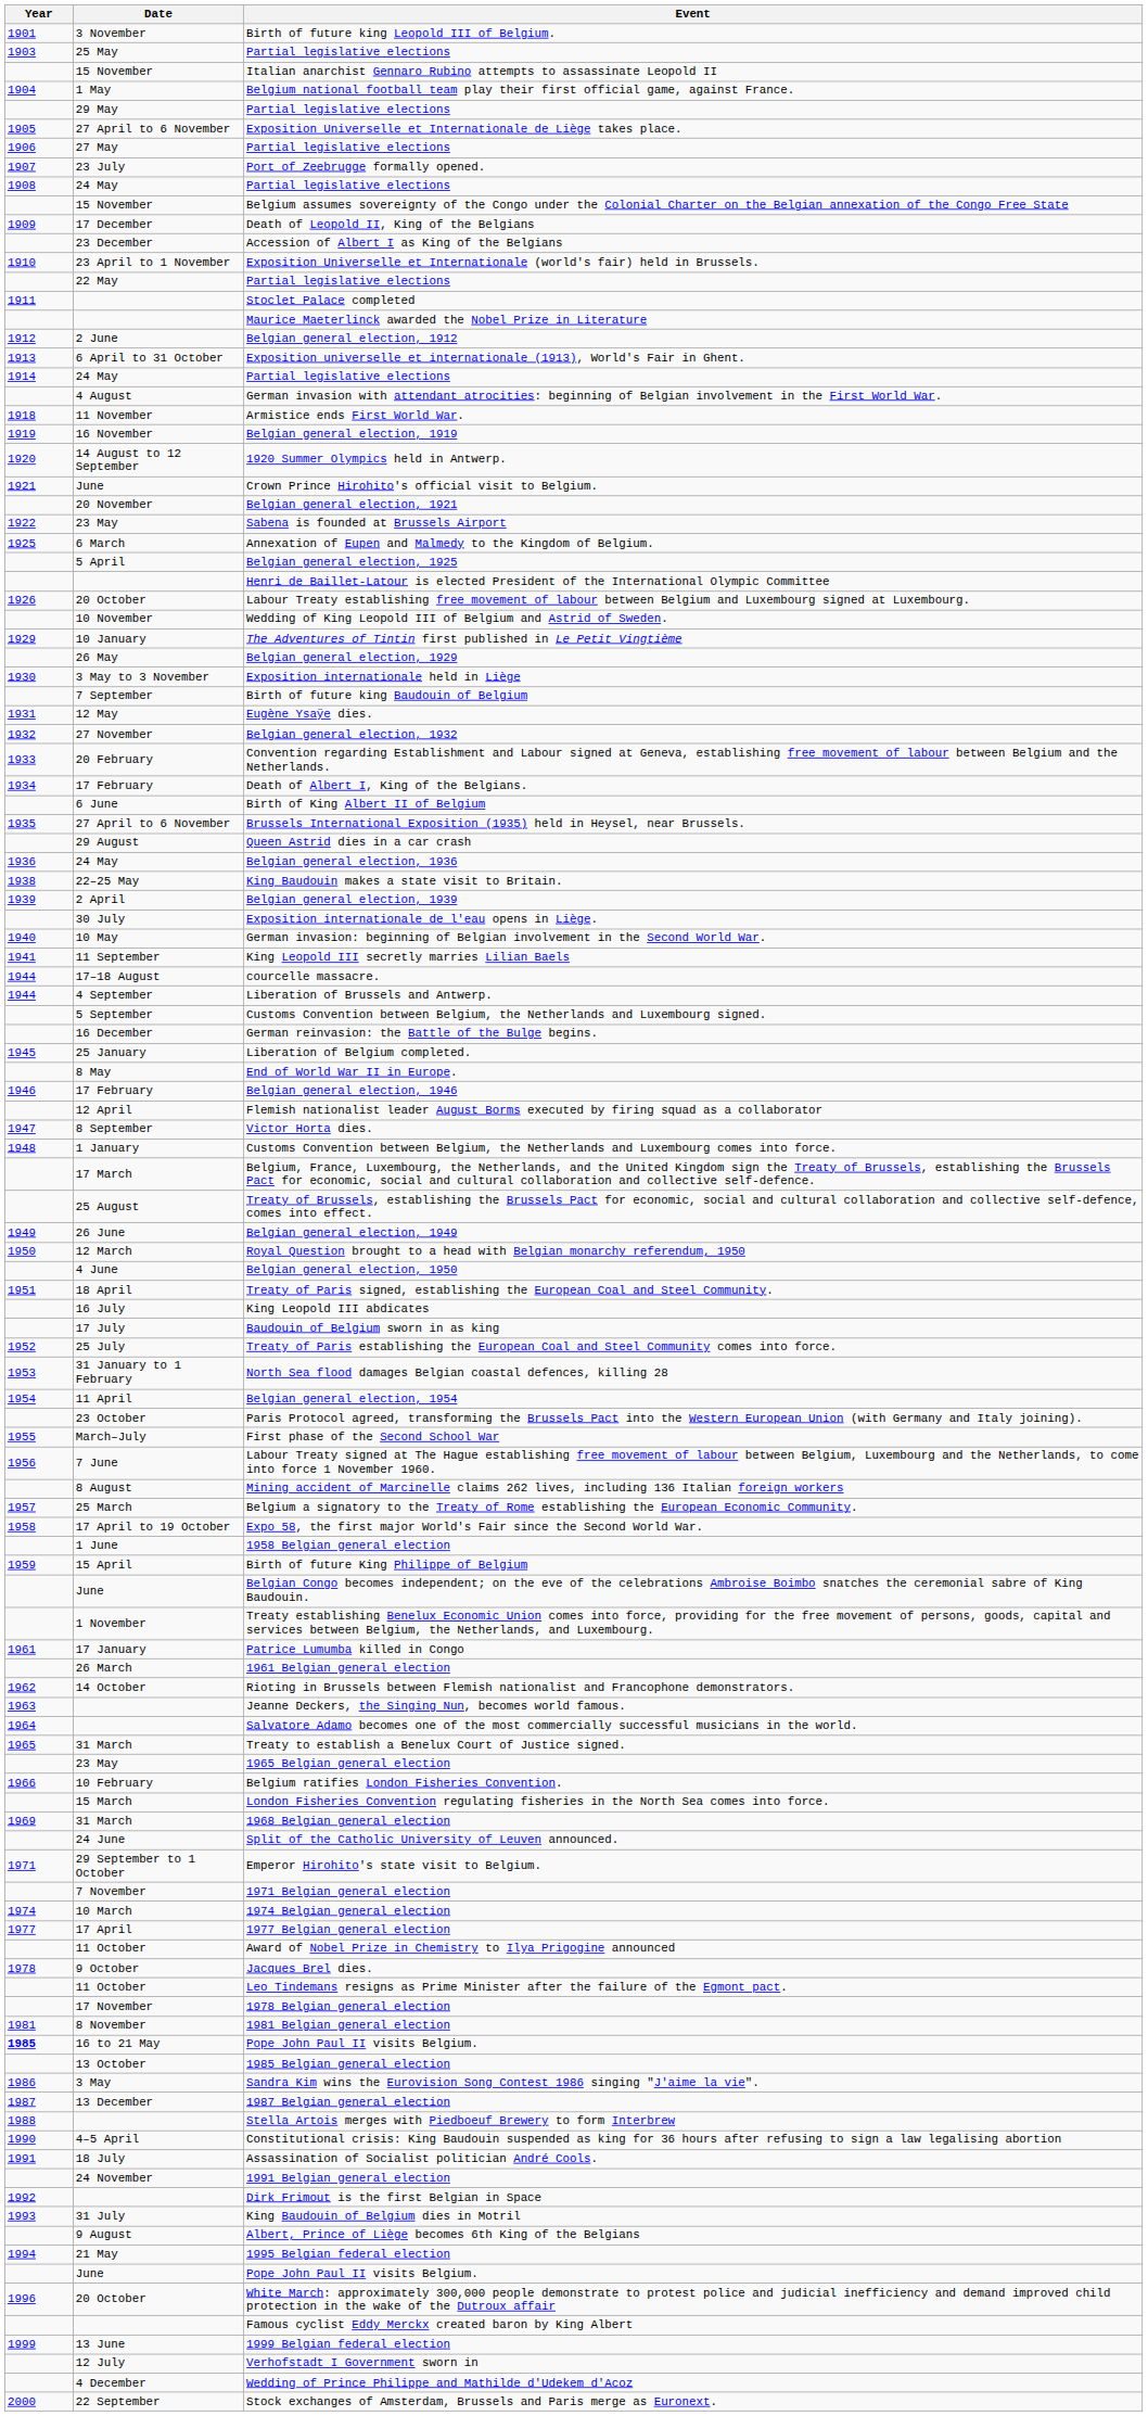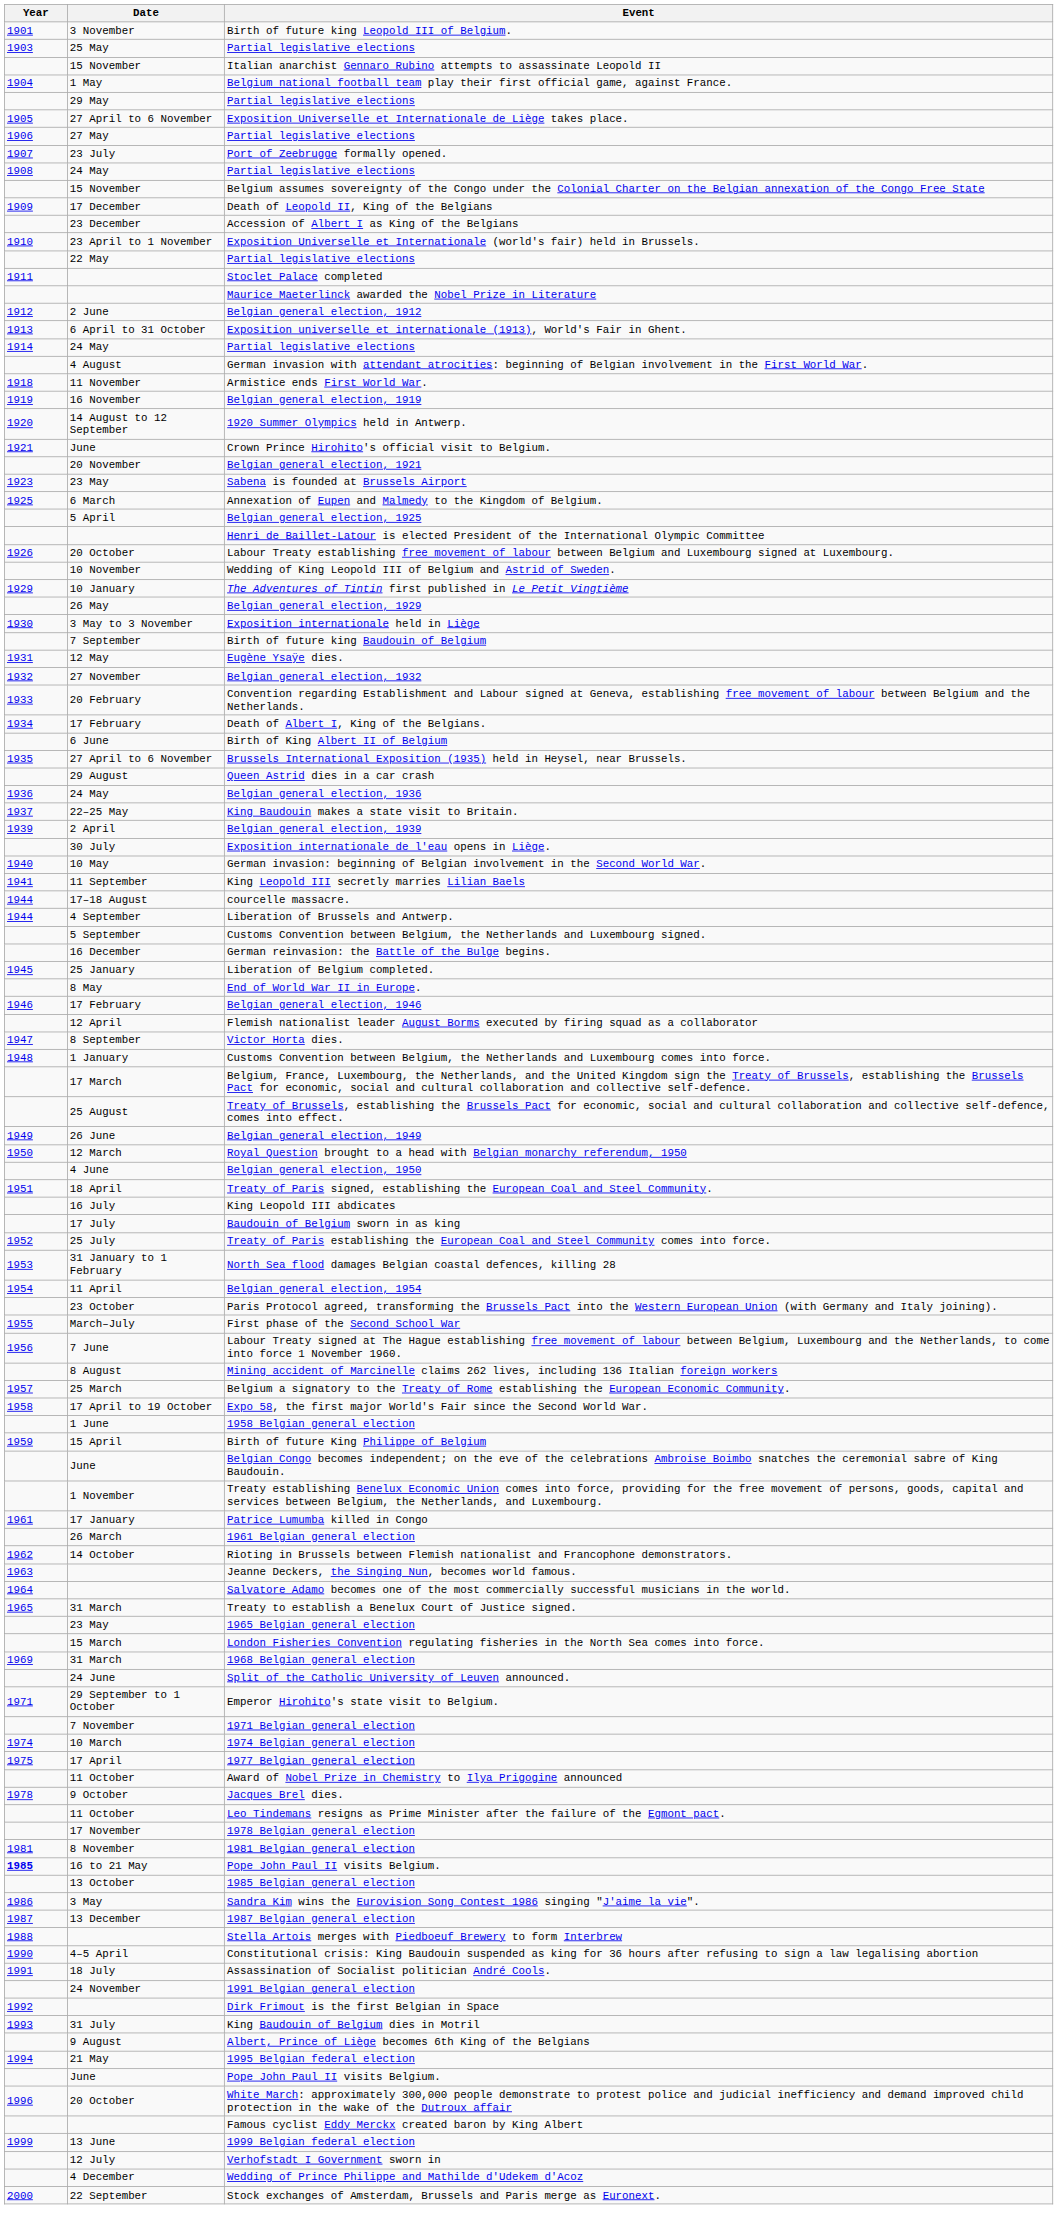Sabena is founded at Brussels Airport | Year: 1922 -> 1923
King Baudouin makes a state visit to Britain. | Year: 1938 -> 1937
- row: 1966 | 10 February | Belgium ratifies London Fisheries Convention.
1977 Belgian general election | Year: 1977 -> 1975
